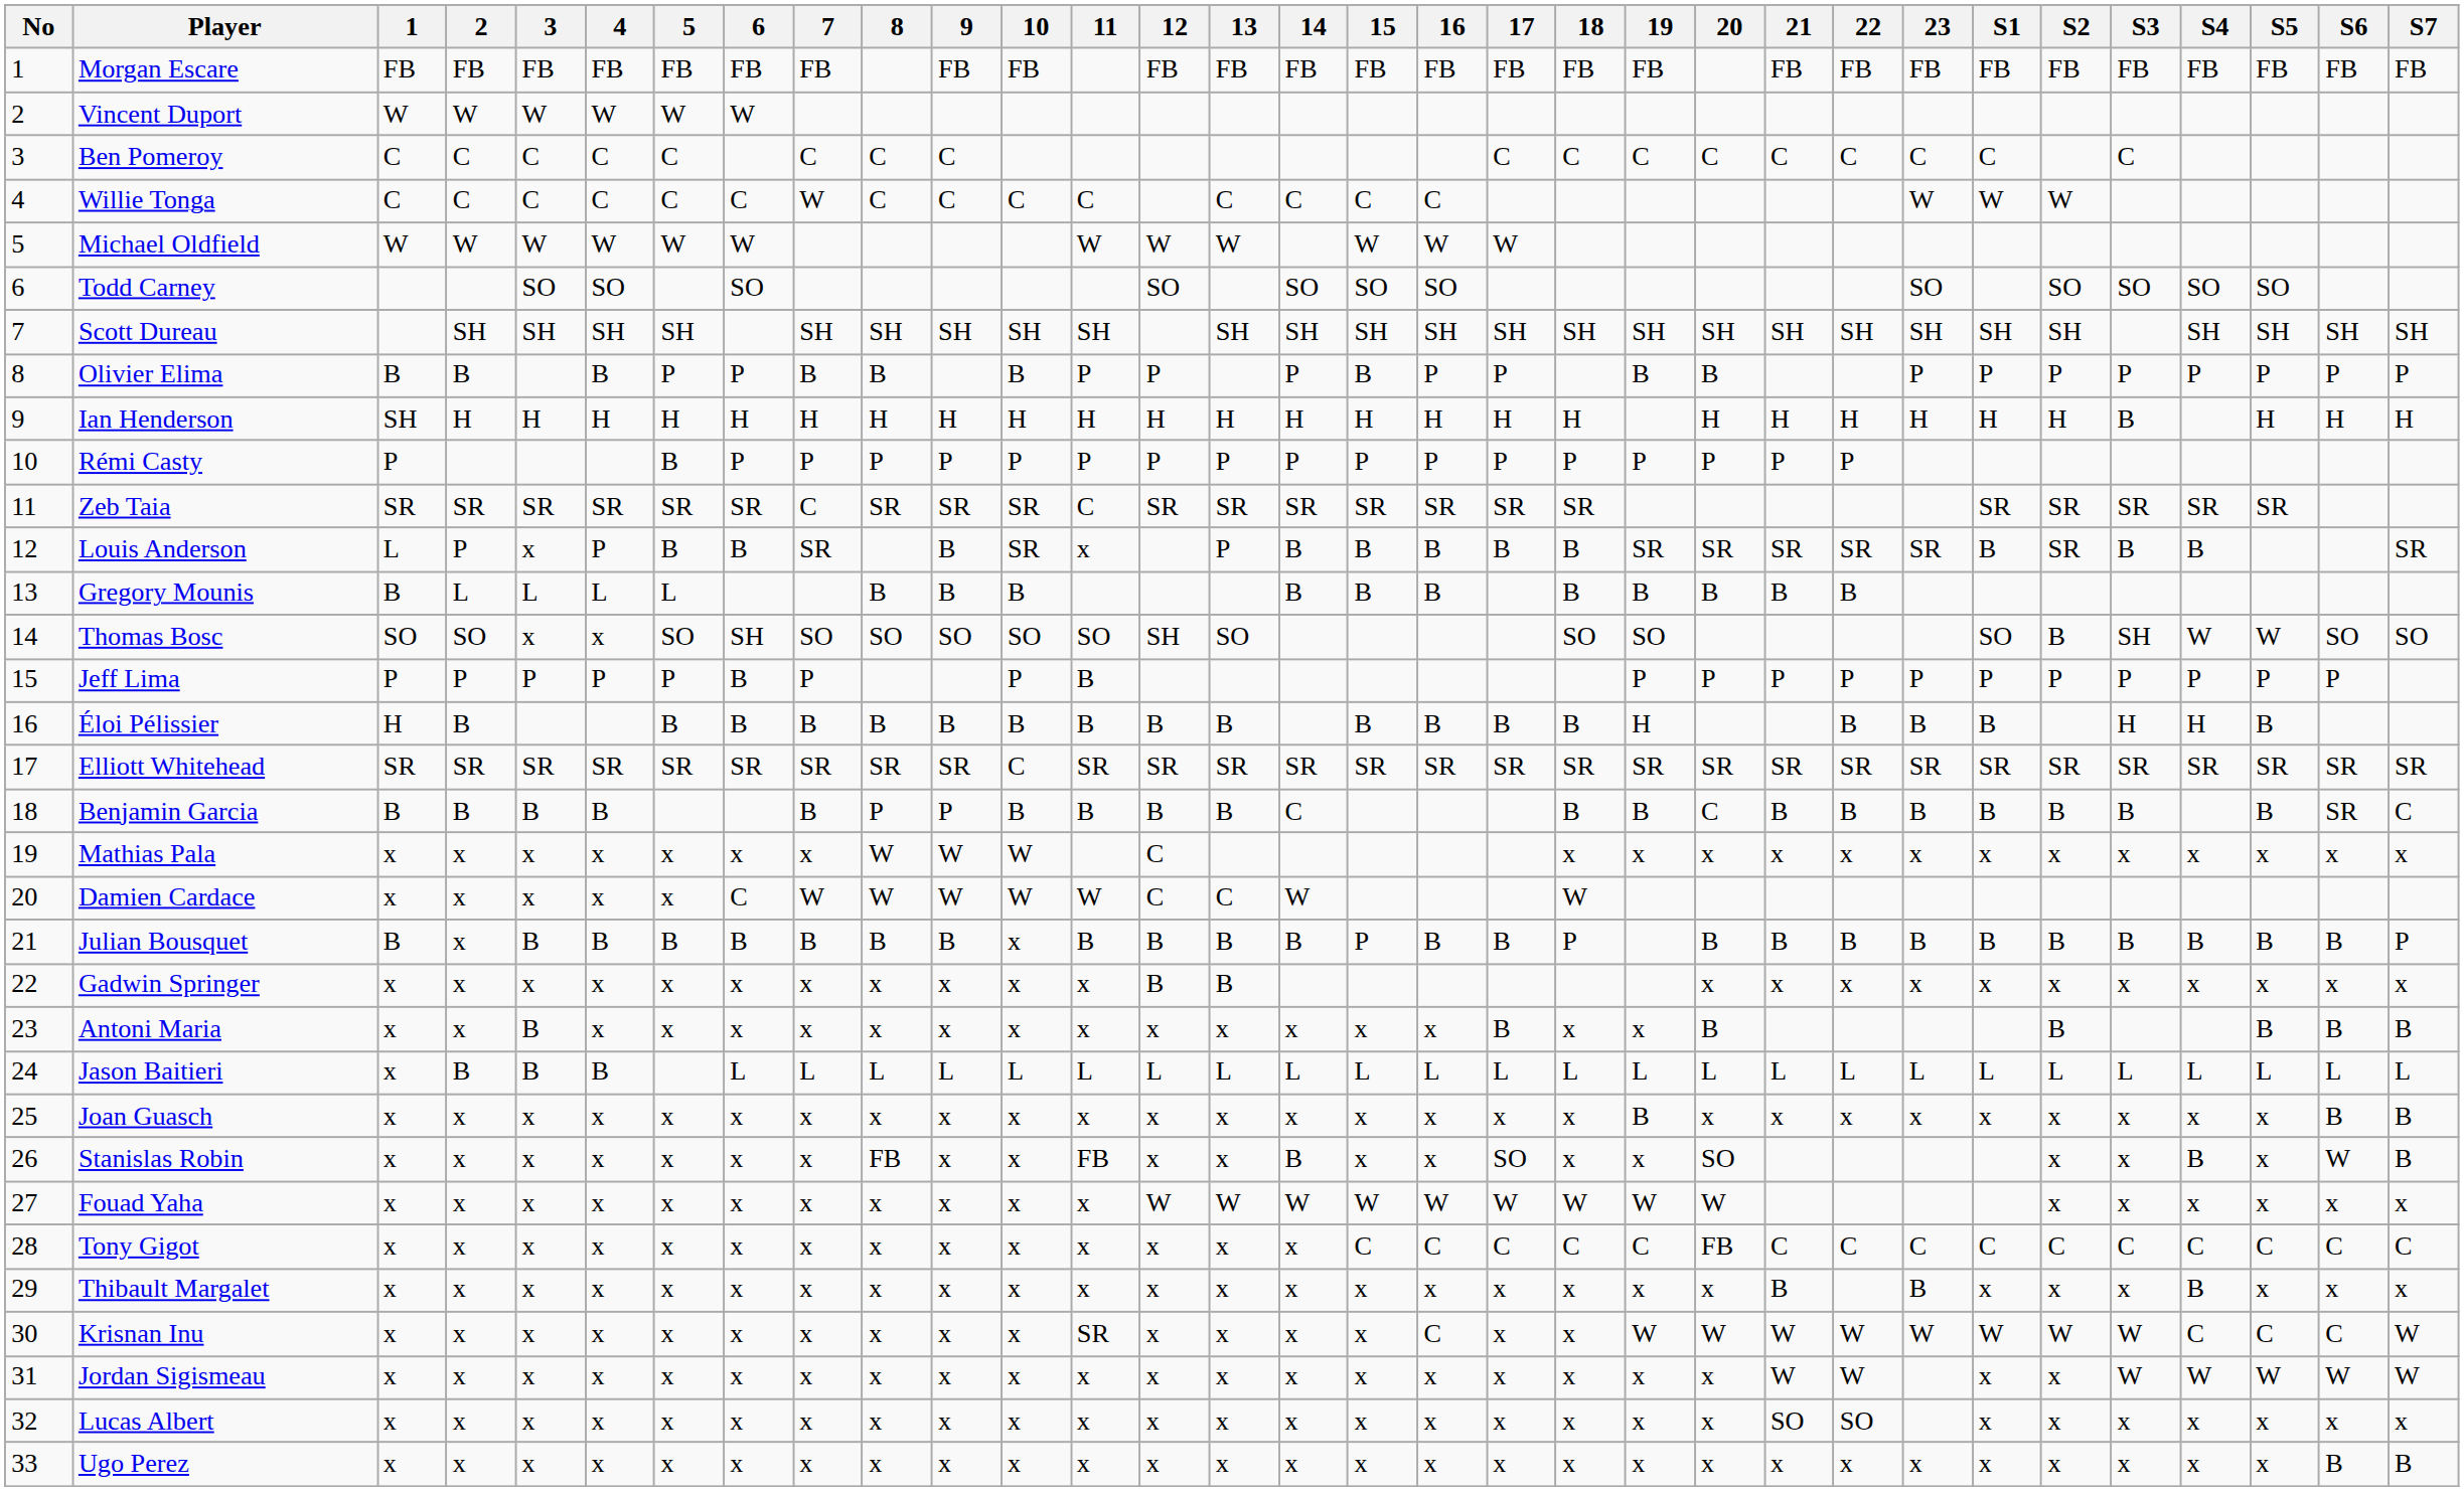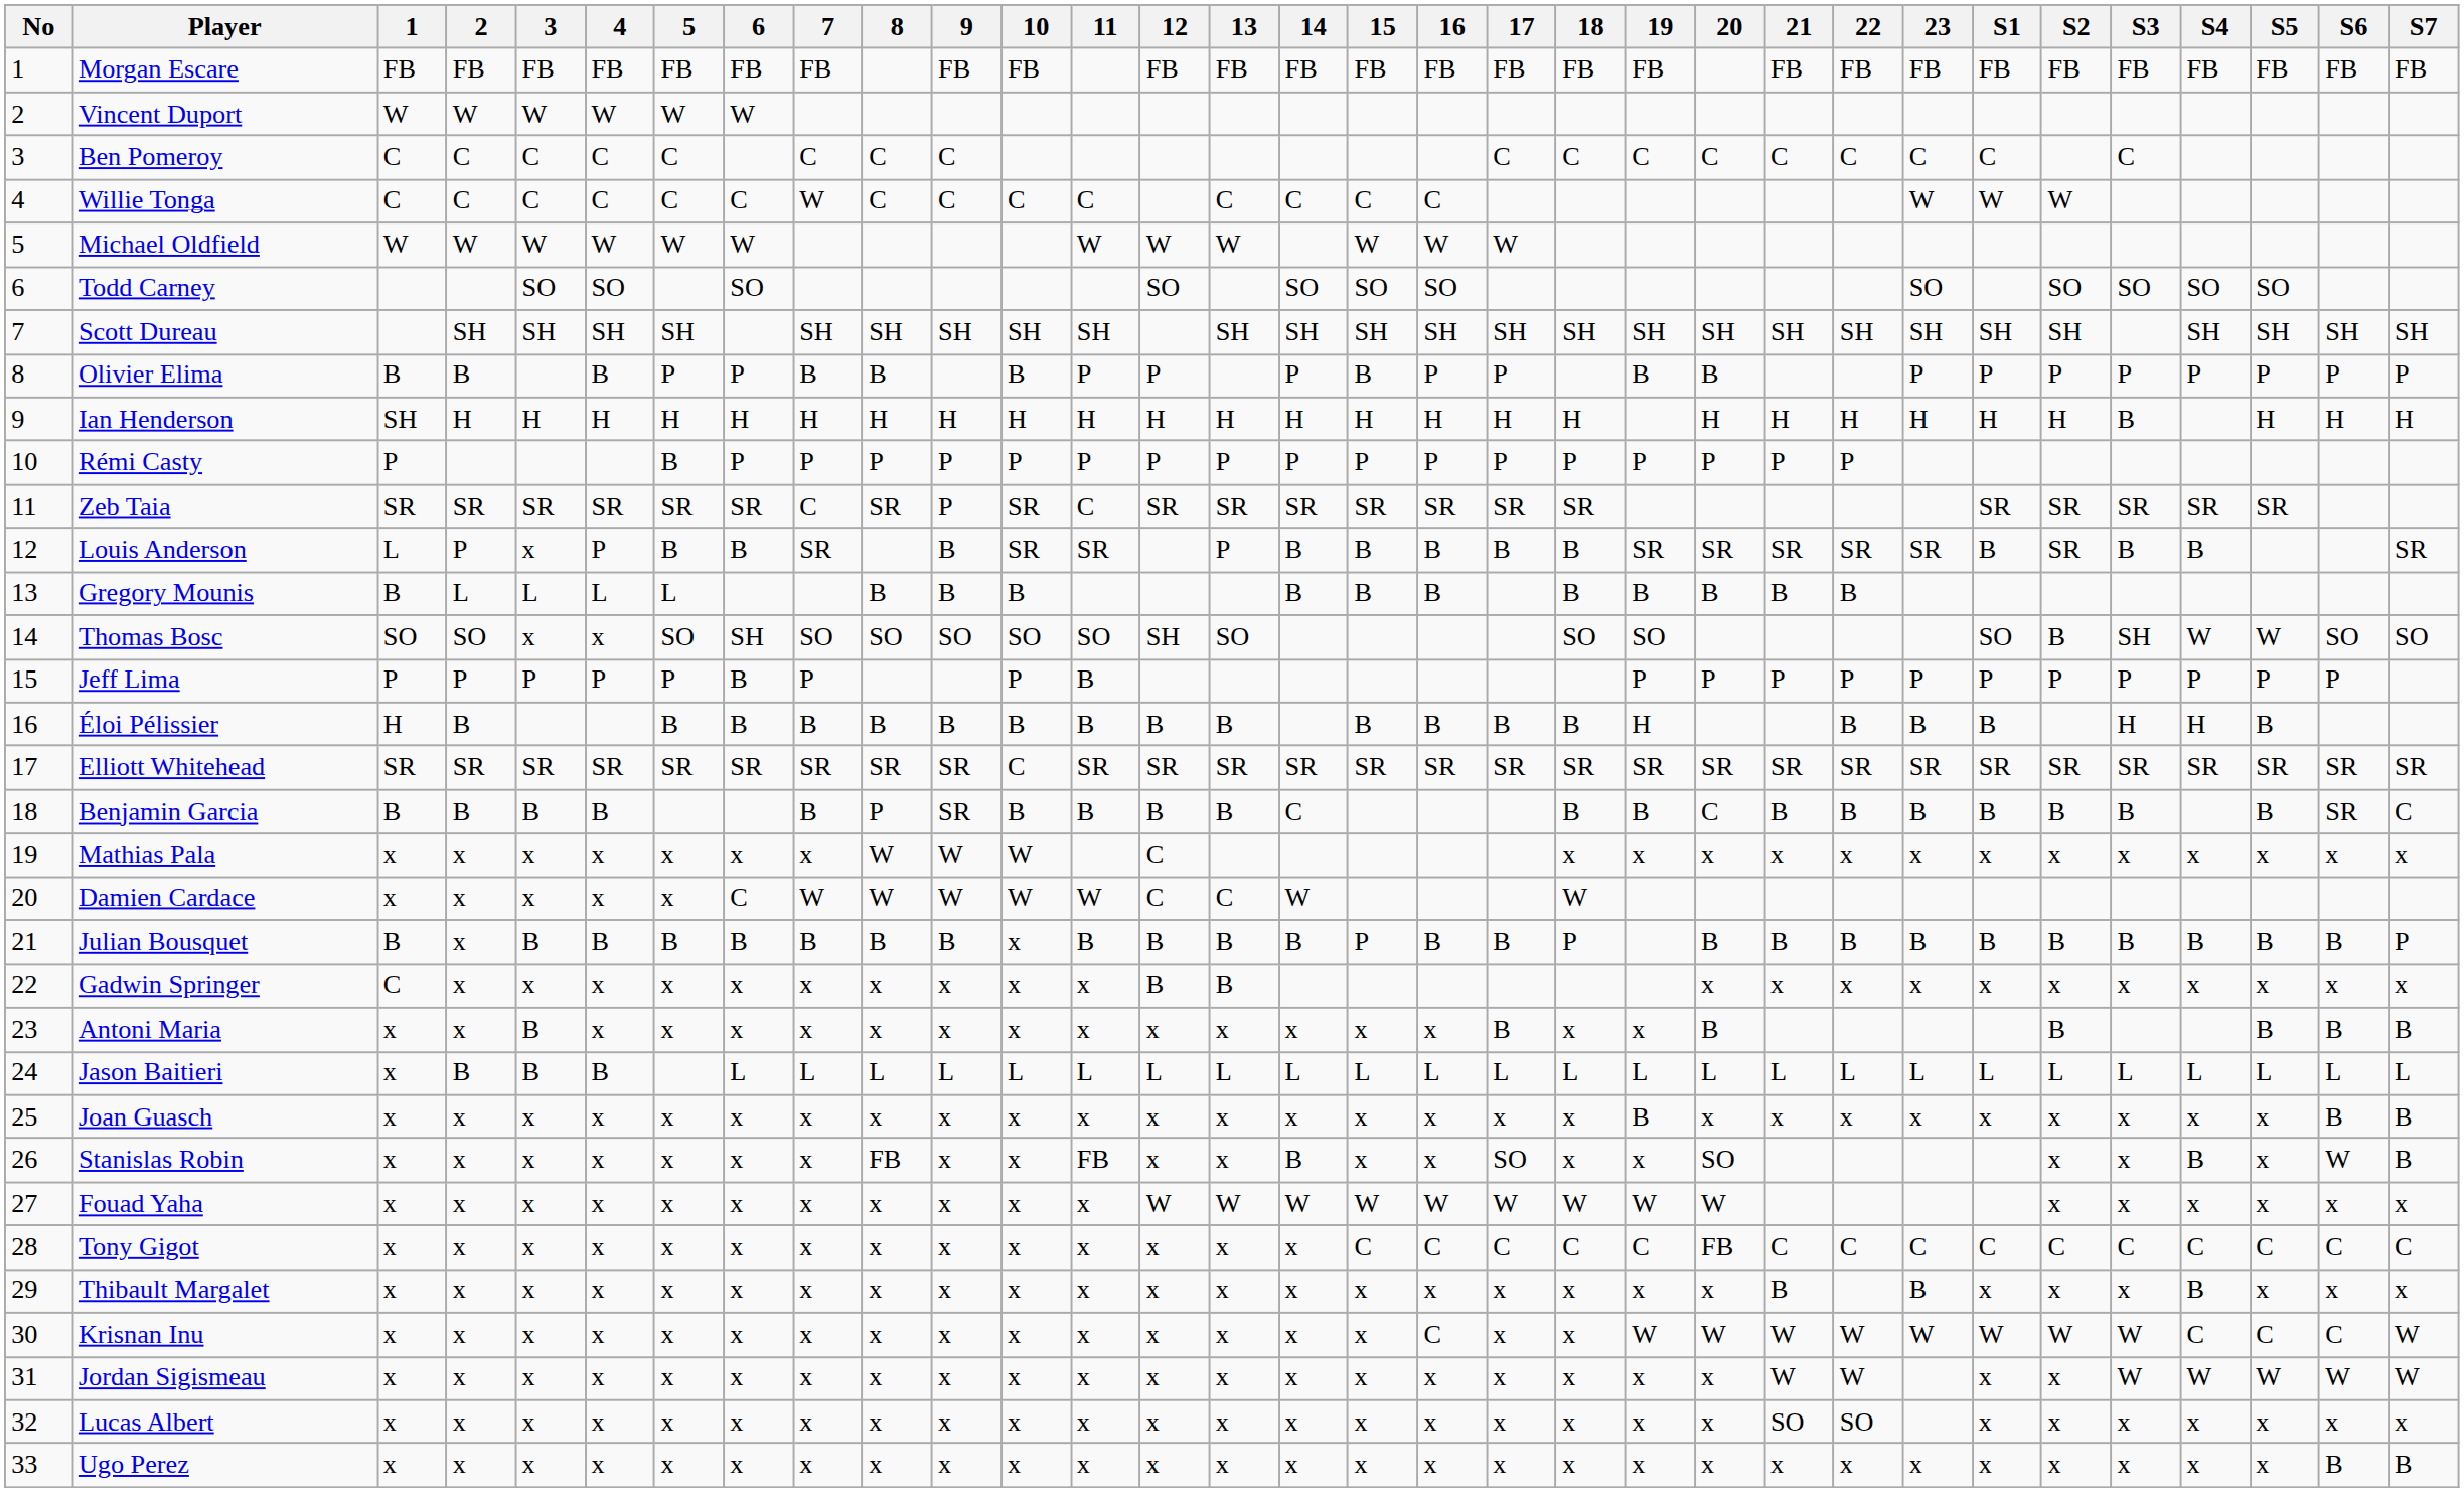Zeb Taia | 9: SR -> P
Louis Anderson | 11: x -> SR
Benjamin Garcia | 9: P -> SR
Gadwin Springer | 1: x -> C
Krisnan Inu | 11: SR -> x
